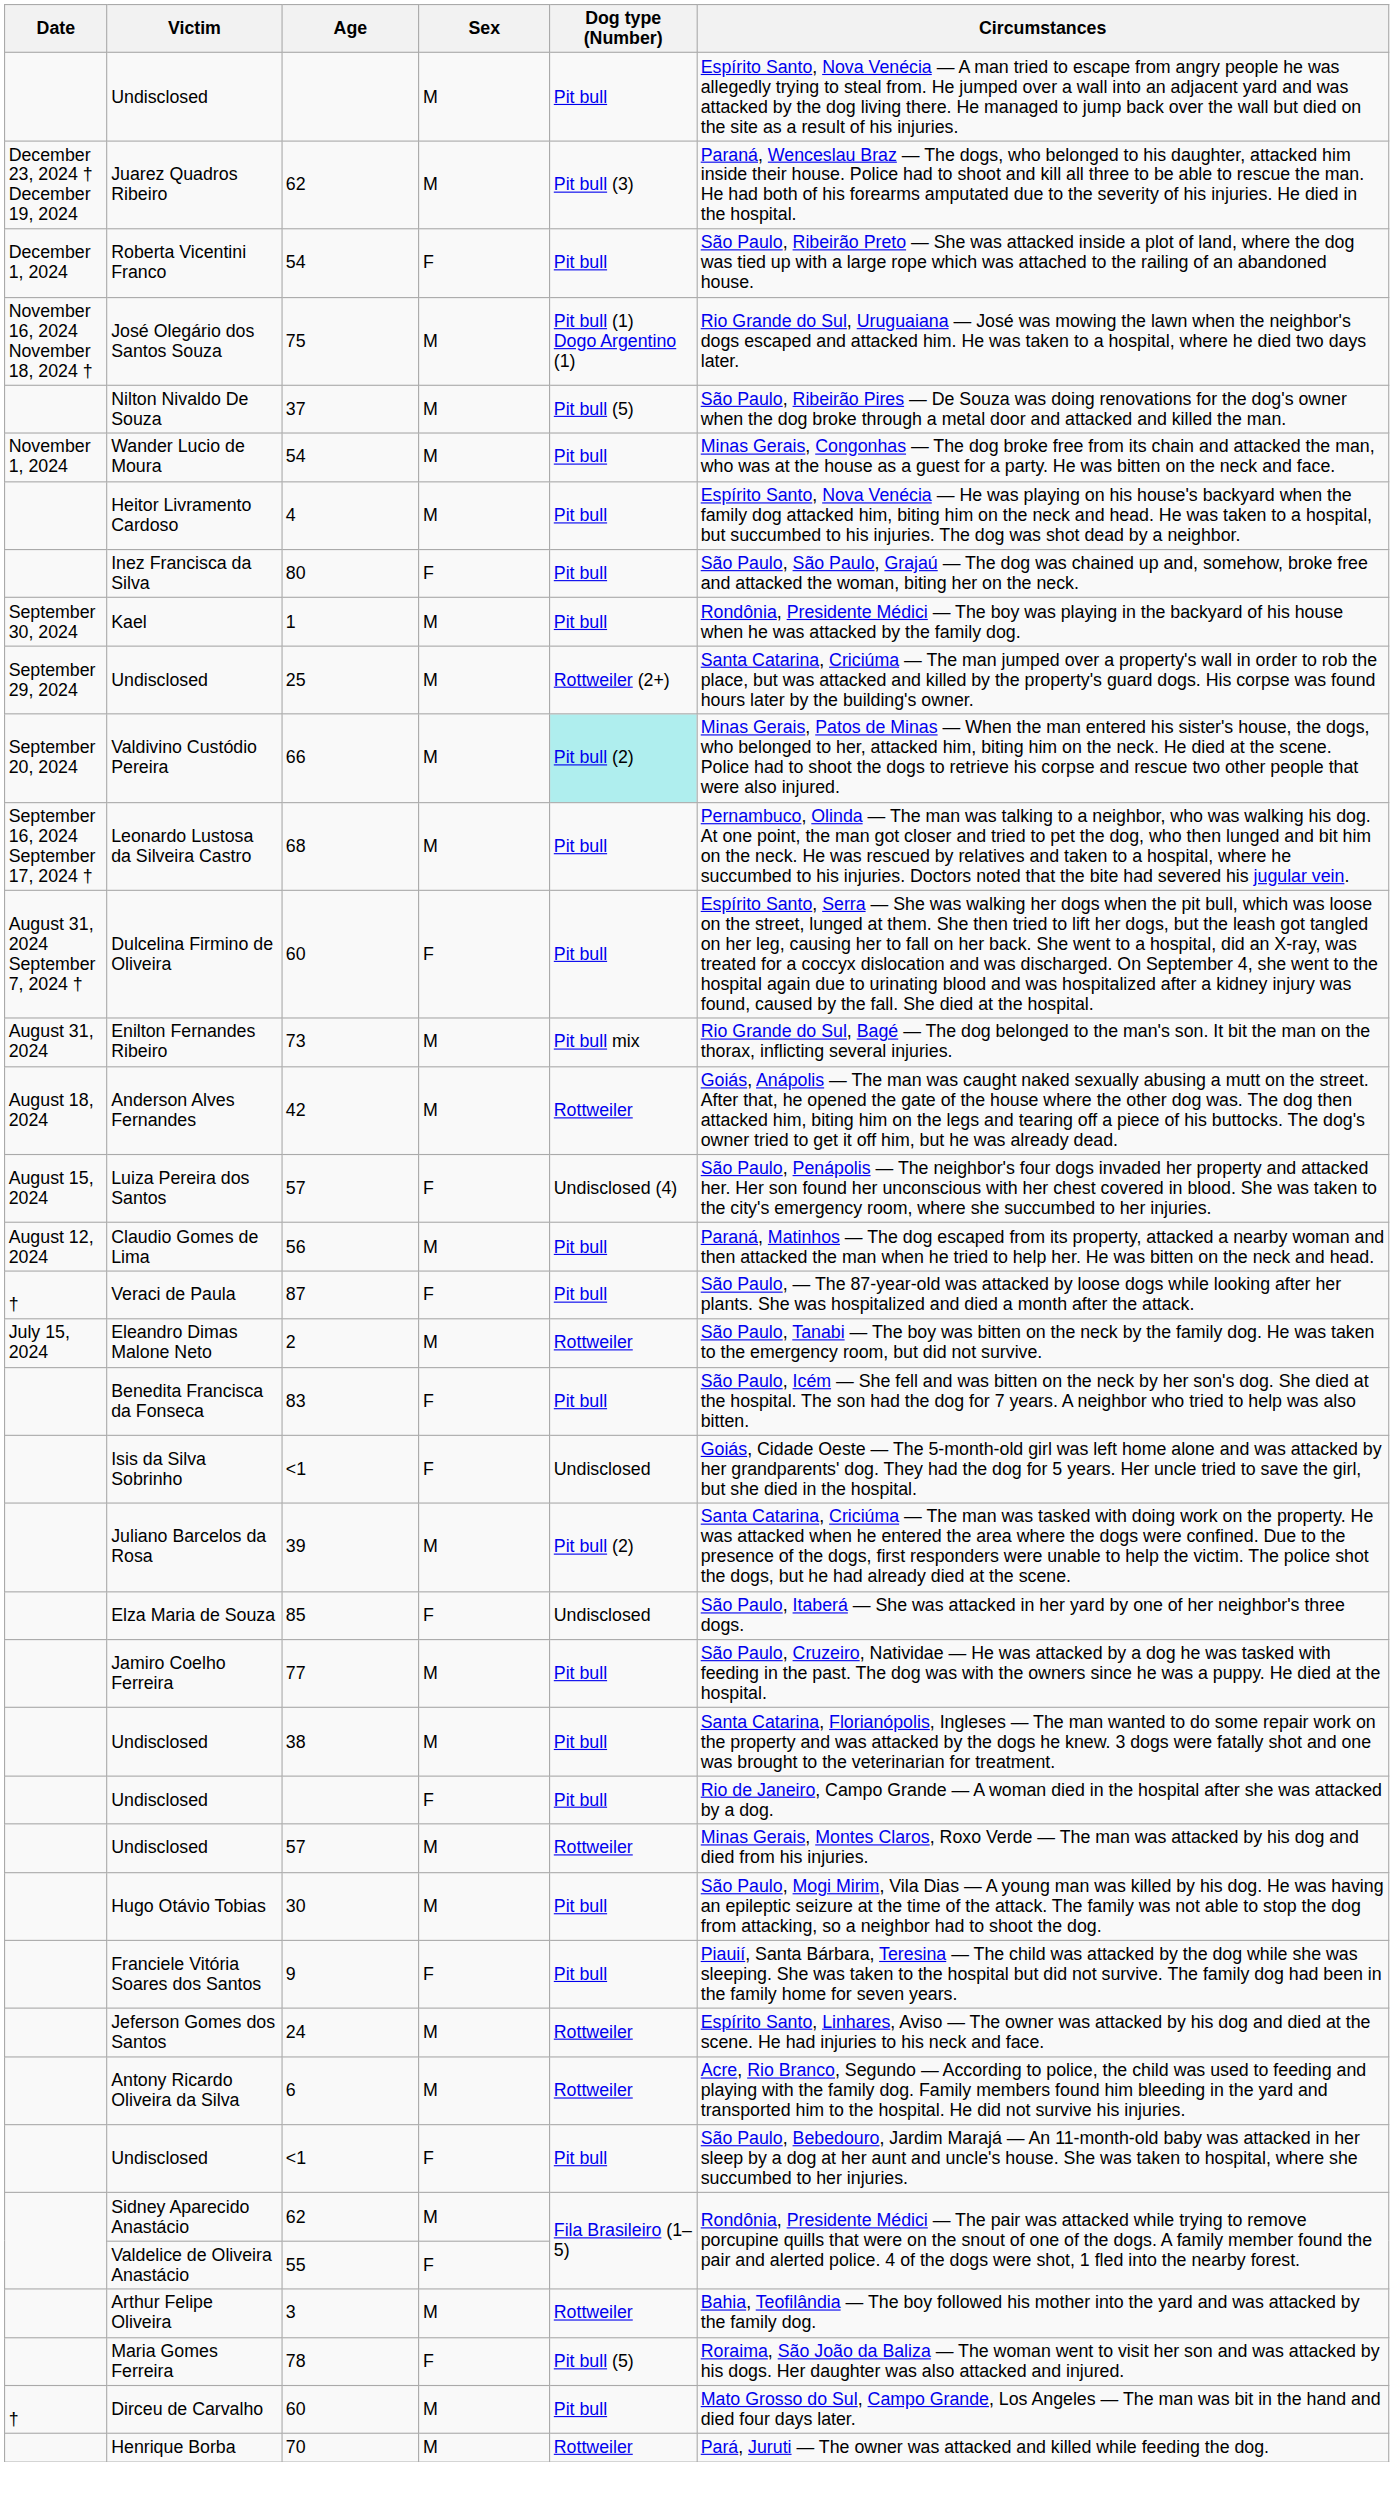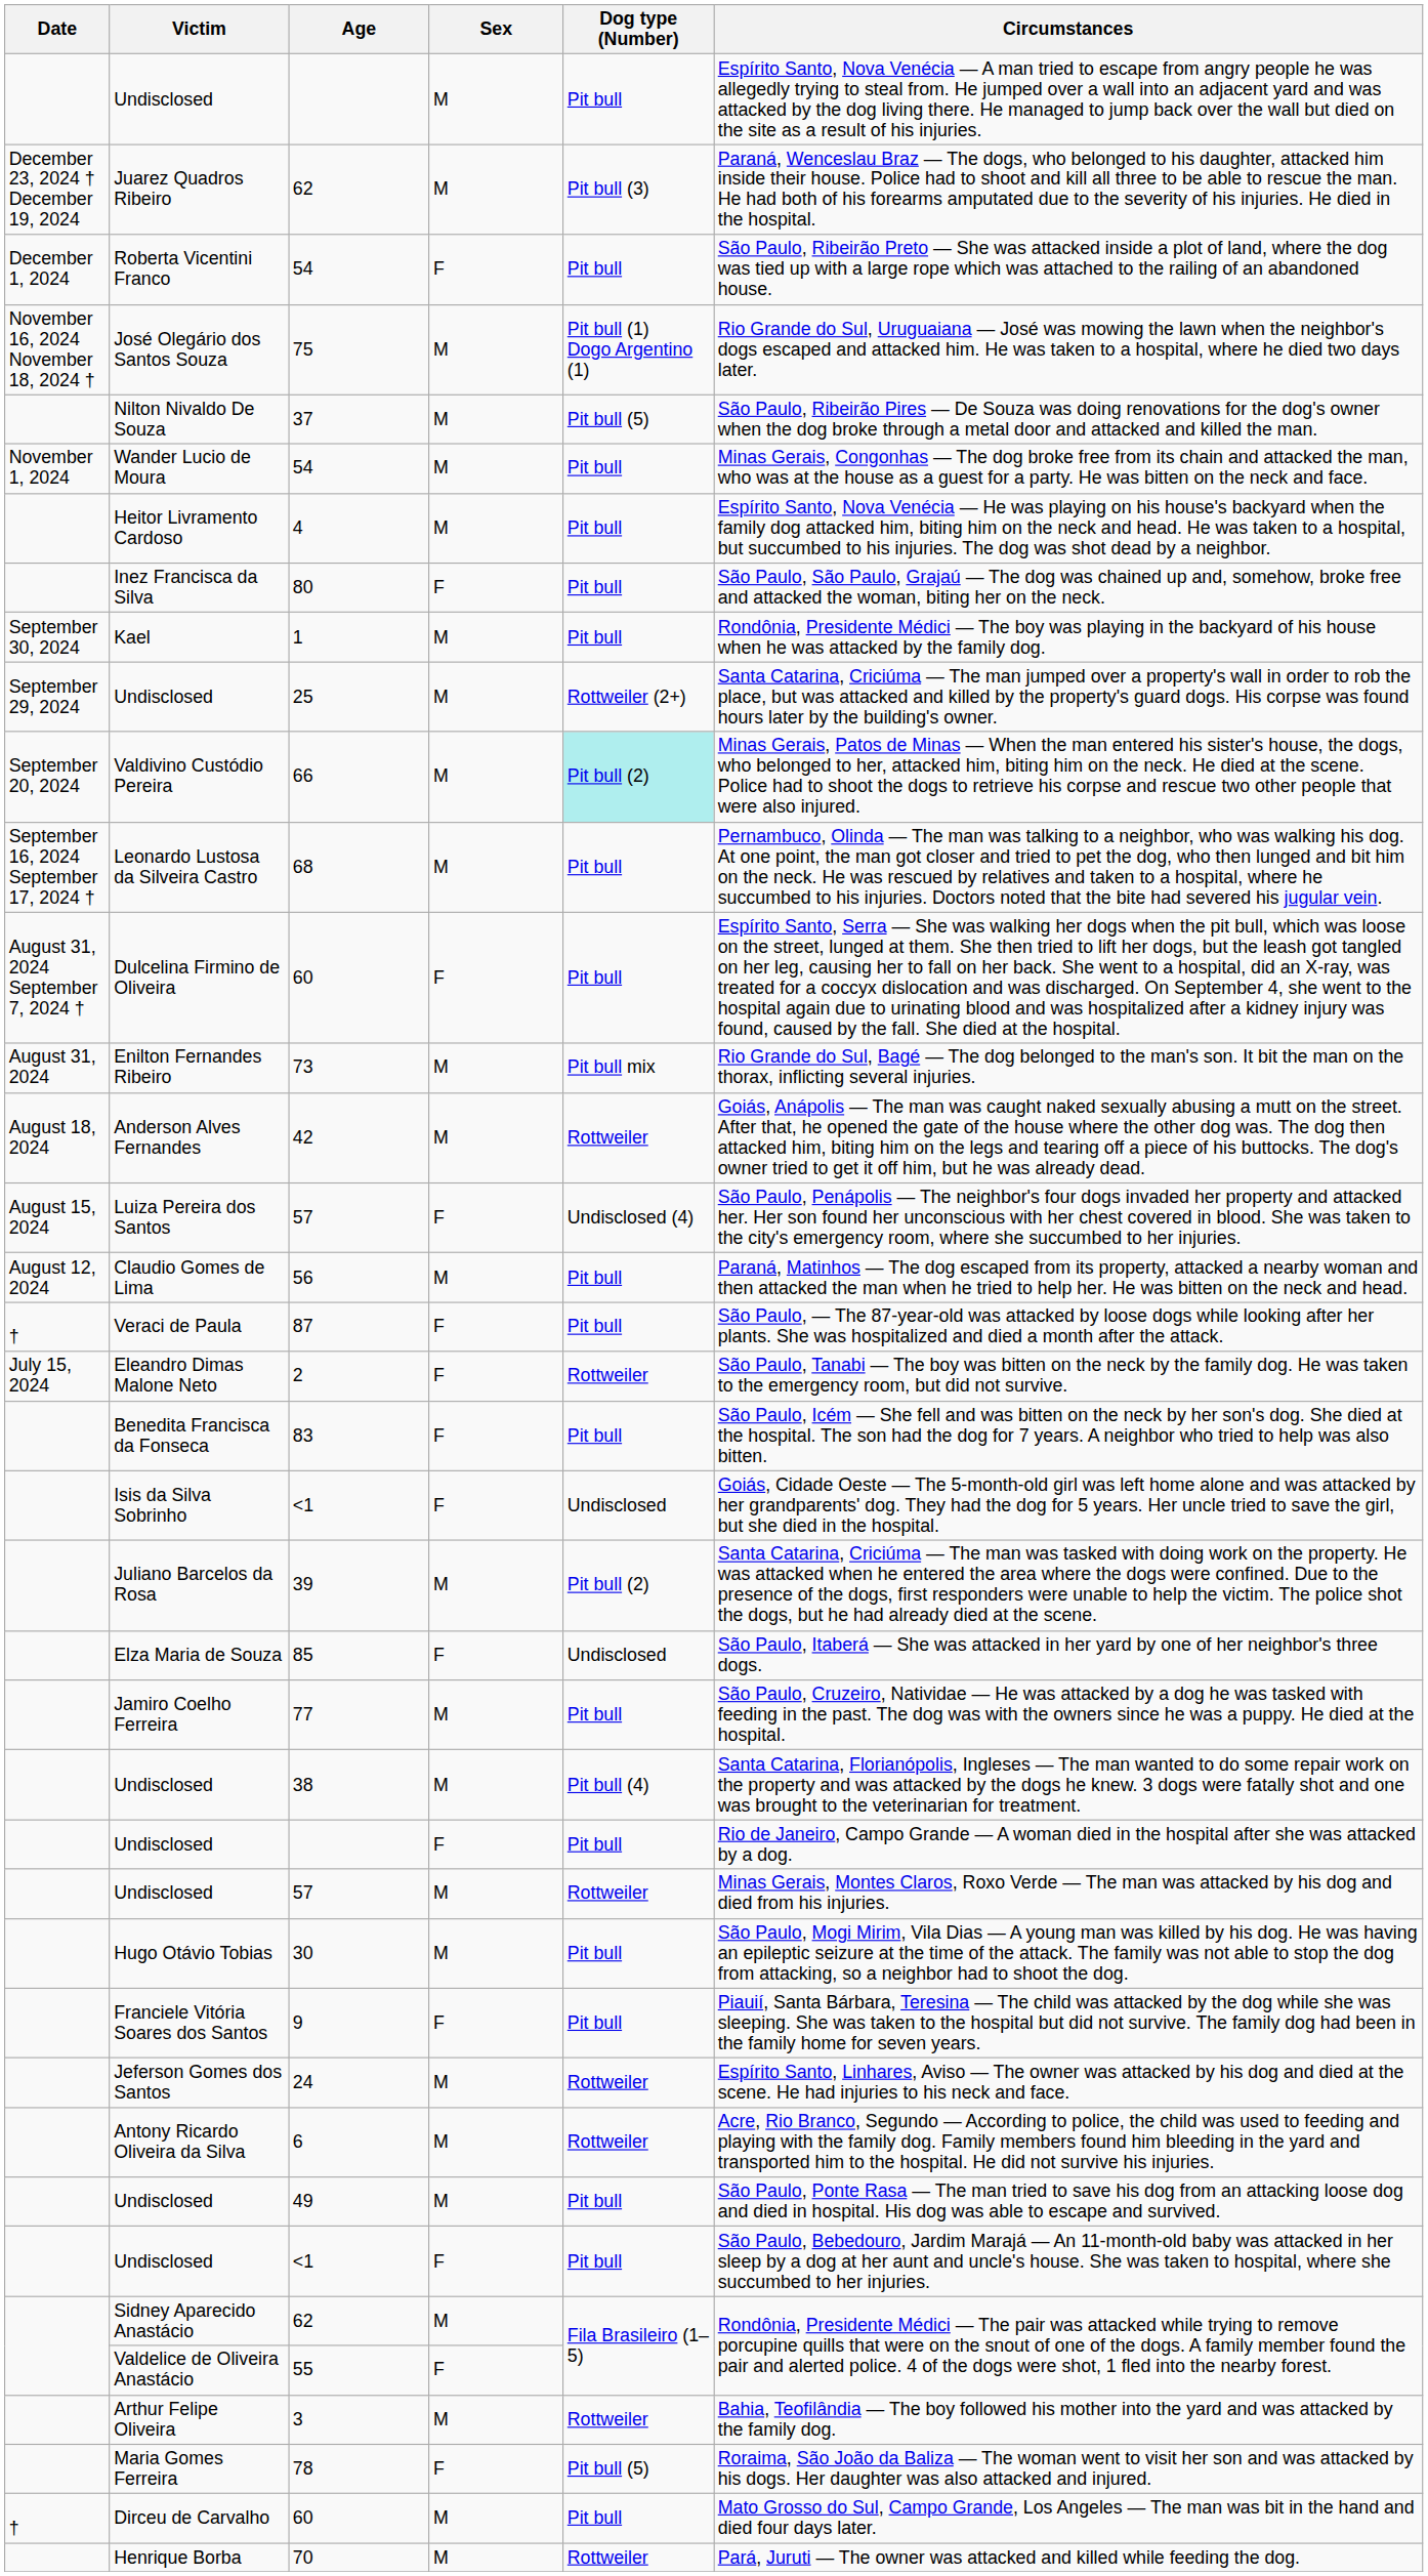Eleandro Dimas Malone Neto | Sex: M -> F
Undisclosed / 38 | Dog type (Number): Pit bull -> Pit bull (4)
+ row: Undisclosed | 49 | M | Pit bull | São Paulo, Ponte Rasa — The man tried to save his dog from an attacking loose dog and died in hospital. His dog was able to escape and survived.
